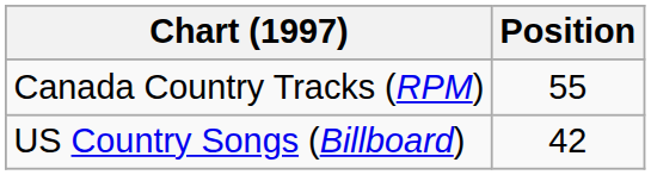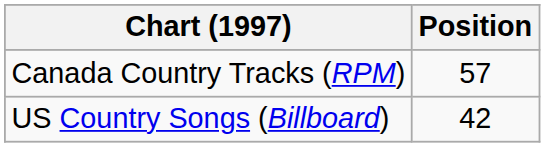Canada Country Tracks (RPM) | Position: 55 -> 57
